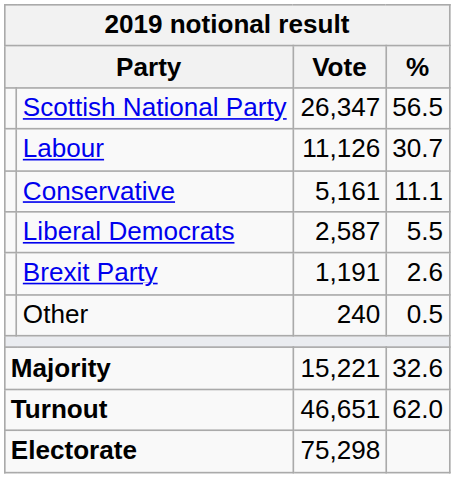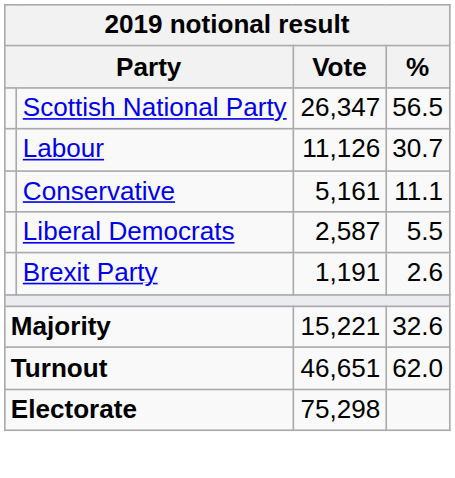- row: Other | 240 | 0.5
